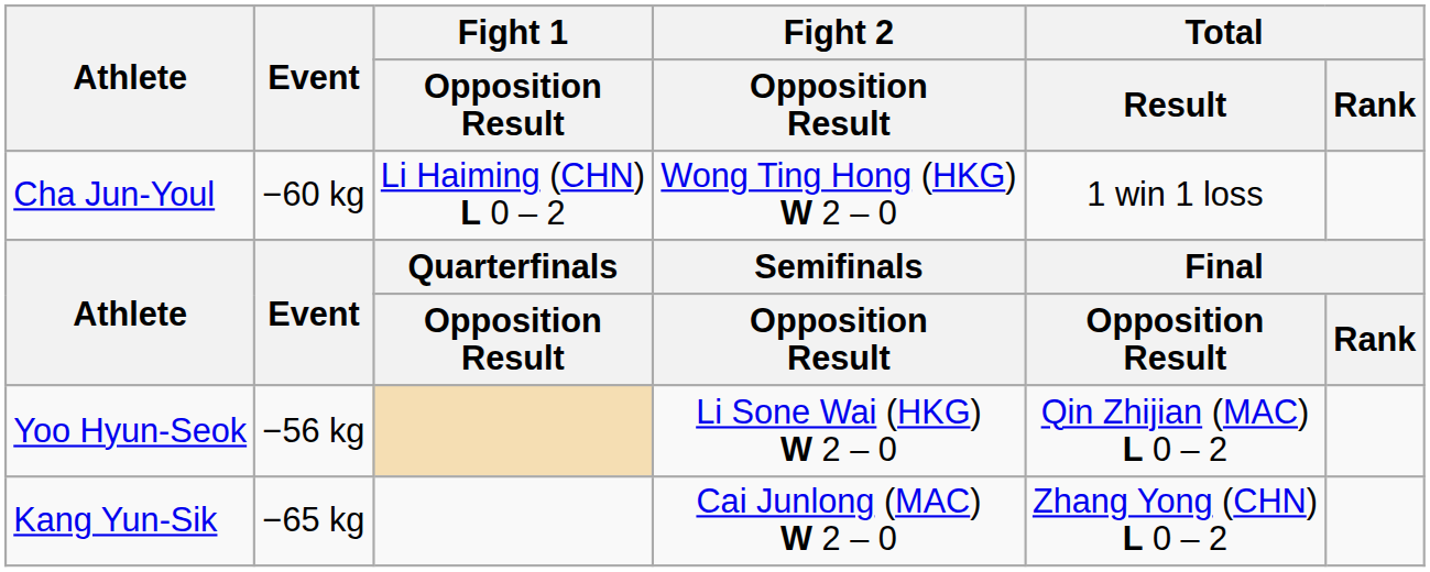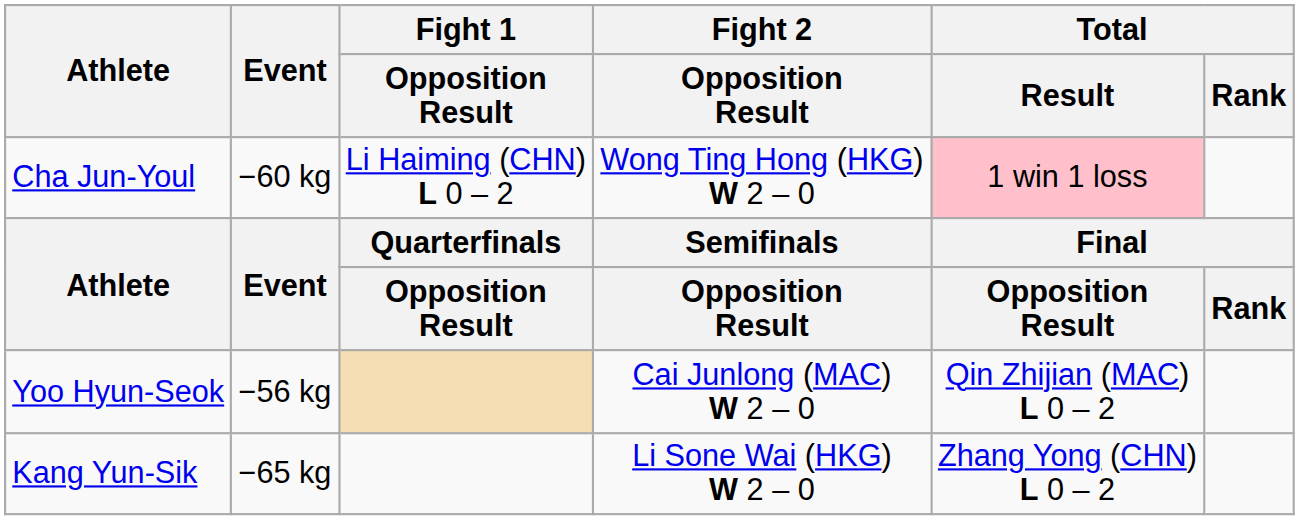Cha Jun-Youl | Total / Result: no background -> pink background
Yoo Hyun-Seok | Fight 2 / Opposition Result: Li Sone Wai (HKG) W 2 – 0 -> Cai Junlong (MAC) W 2 – 0
Kang Yun-Sik | Fight 2 / Opposition Result: Cai Junlong (MAC) W 2 – 0 -> Li Sone Wai (HKG) W 2 – 0
